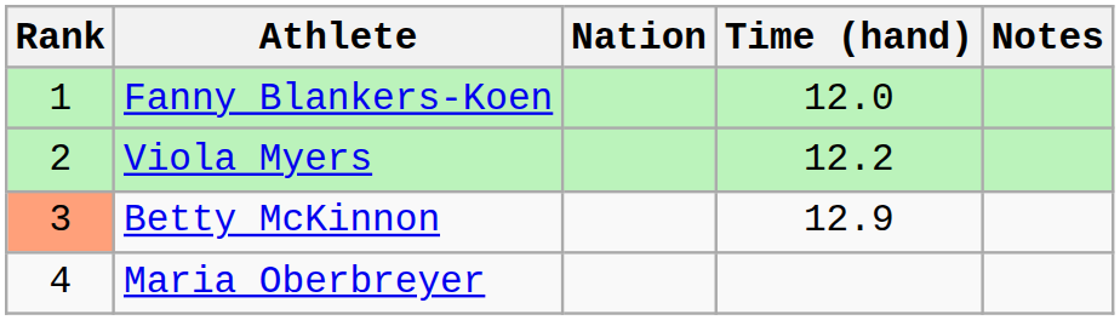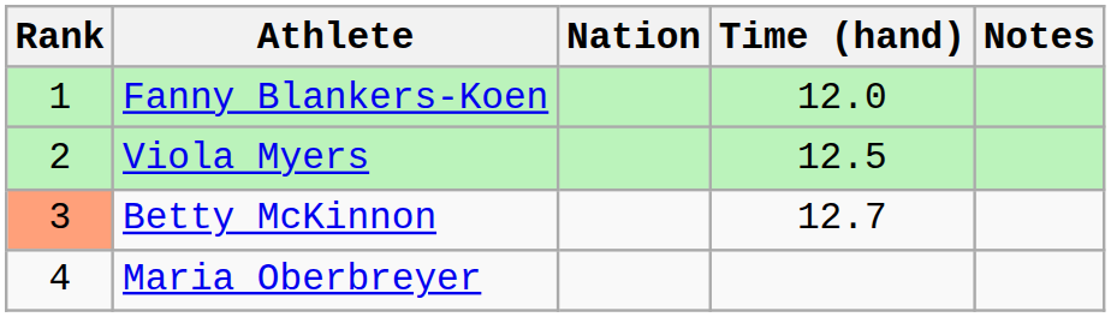Viola Myers | Time (hand): 12.2 -> 12.5
Betty McKinnon | Time (hand): 12.9 -> 12.7
